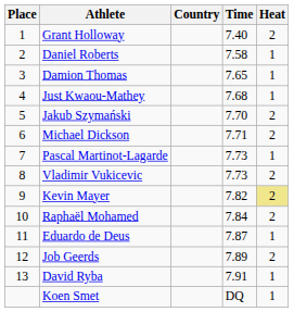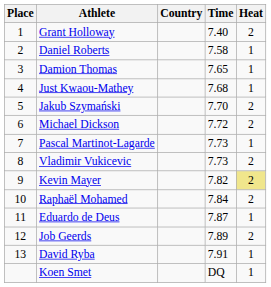Michael Dickson | Time: 7.71 -> 7.72
